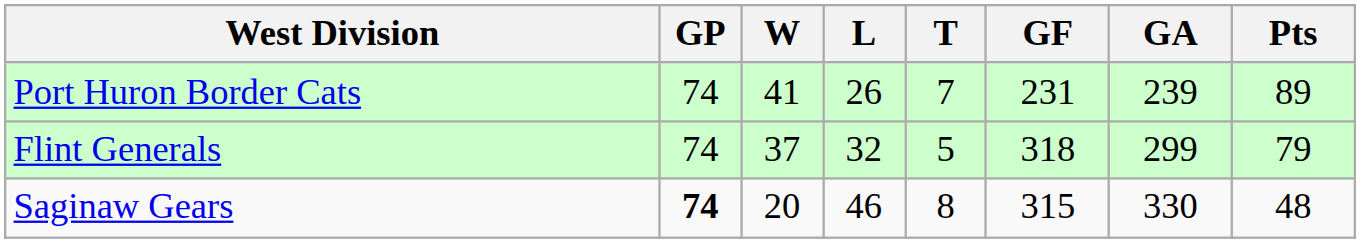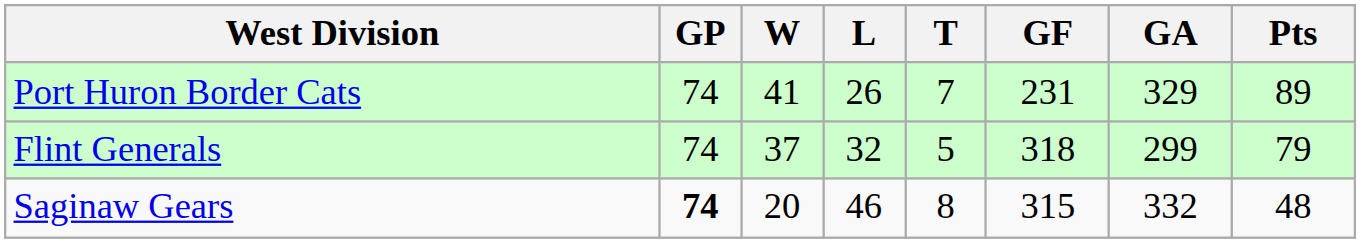Port Huron Border Cats | GA: 239 -> 329
Saginaw Gears | GA: 330 -> 332
